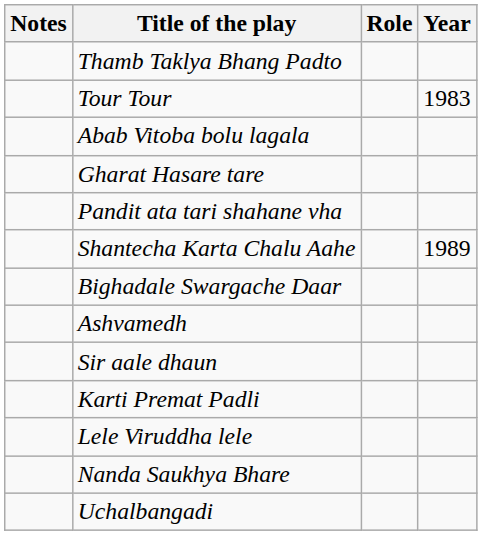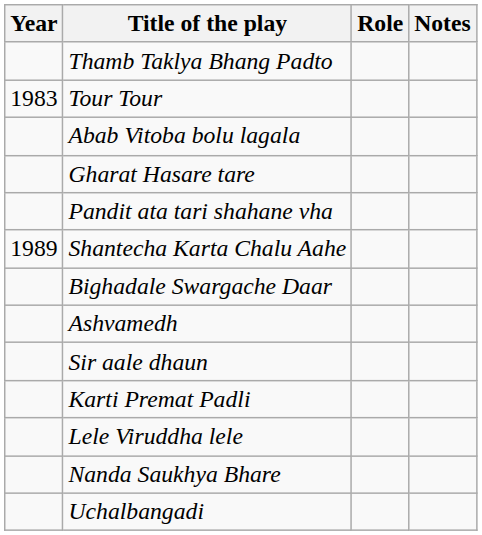columns swapped: Year <-> Notes
